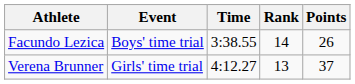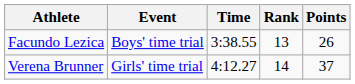Facundo Lezica | Rank: 14 -> 13
Verena Brunner | Rank: 13 -> 14
